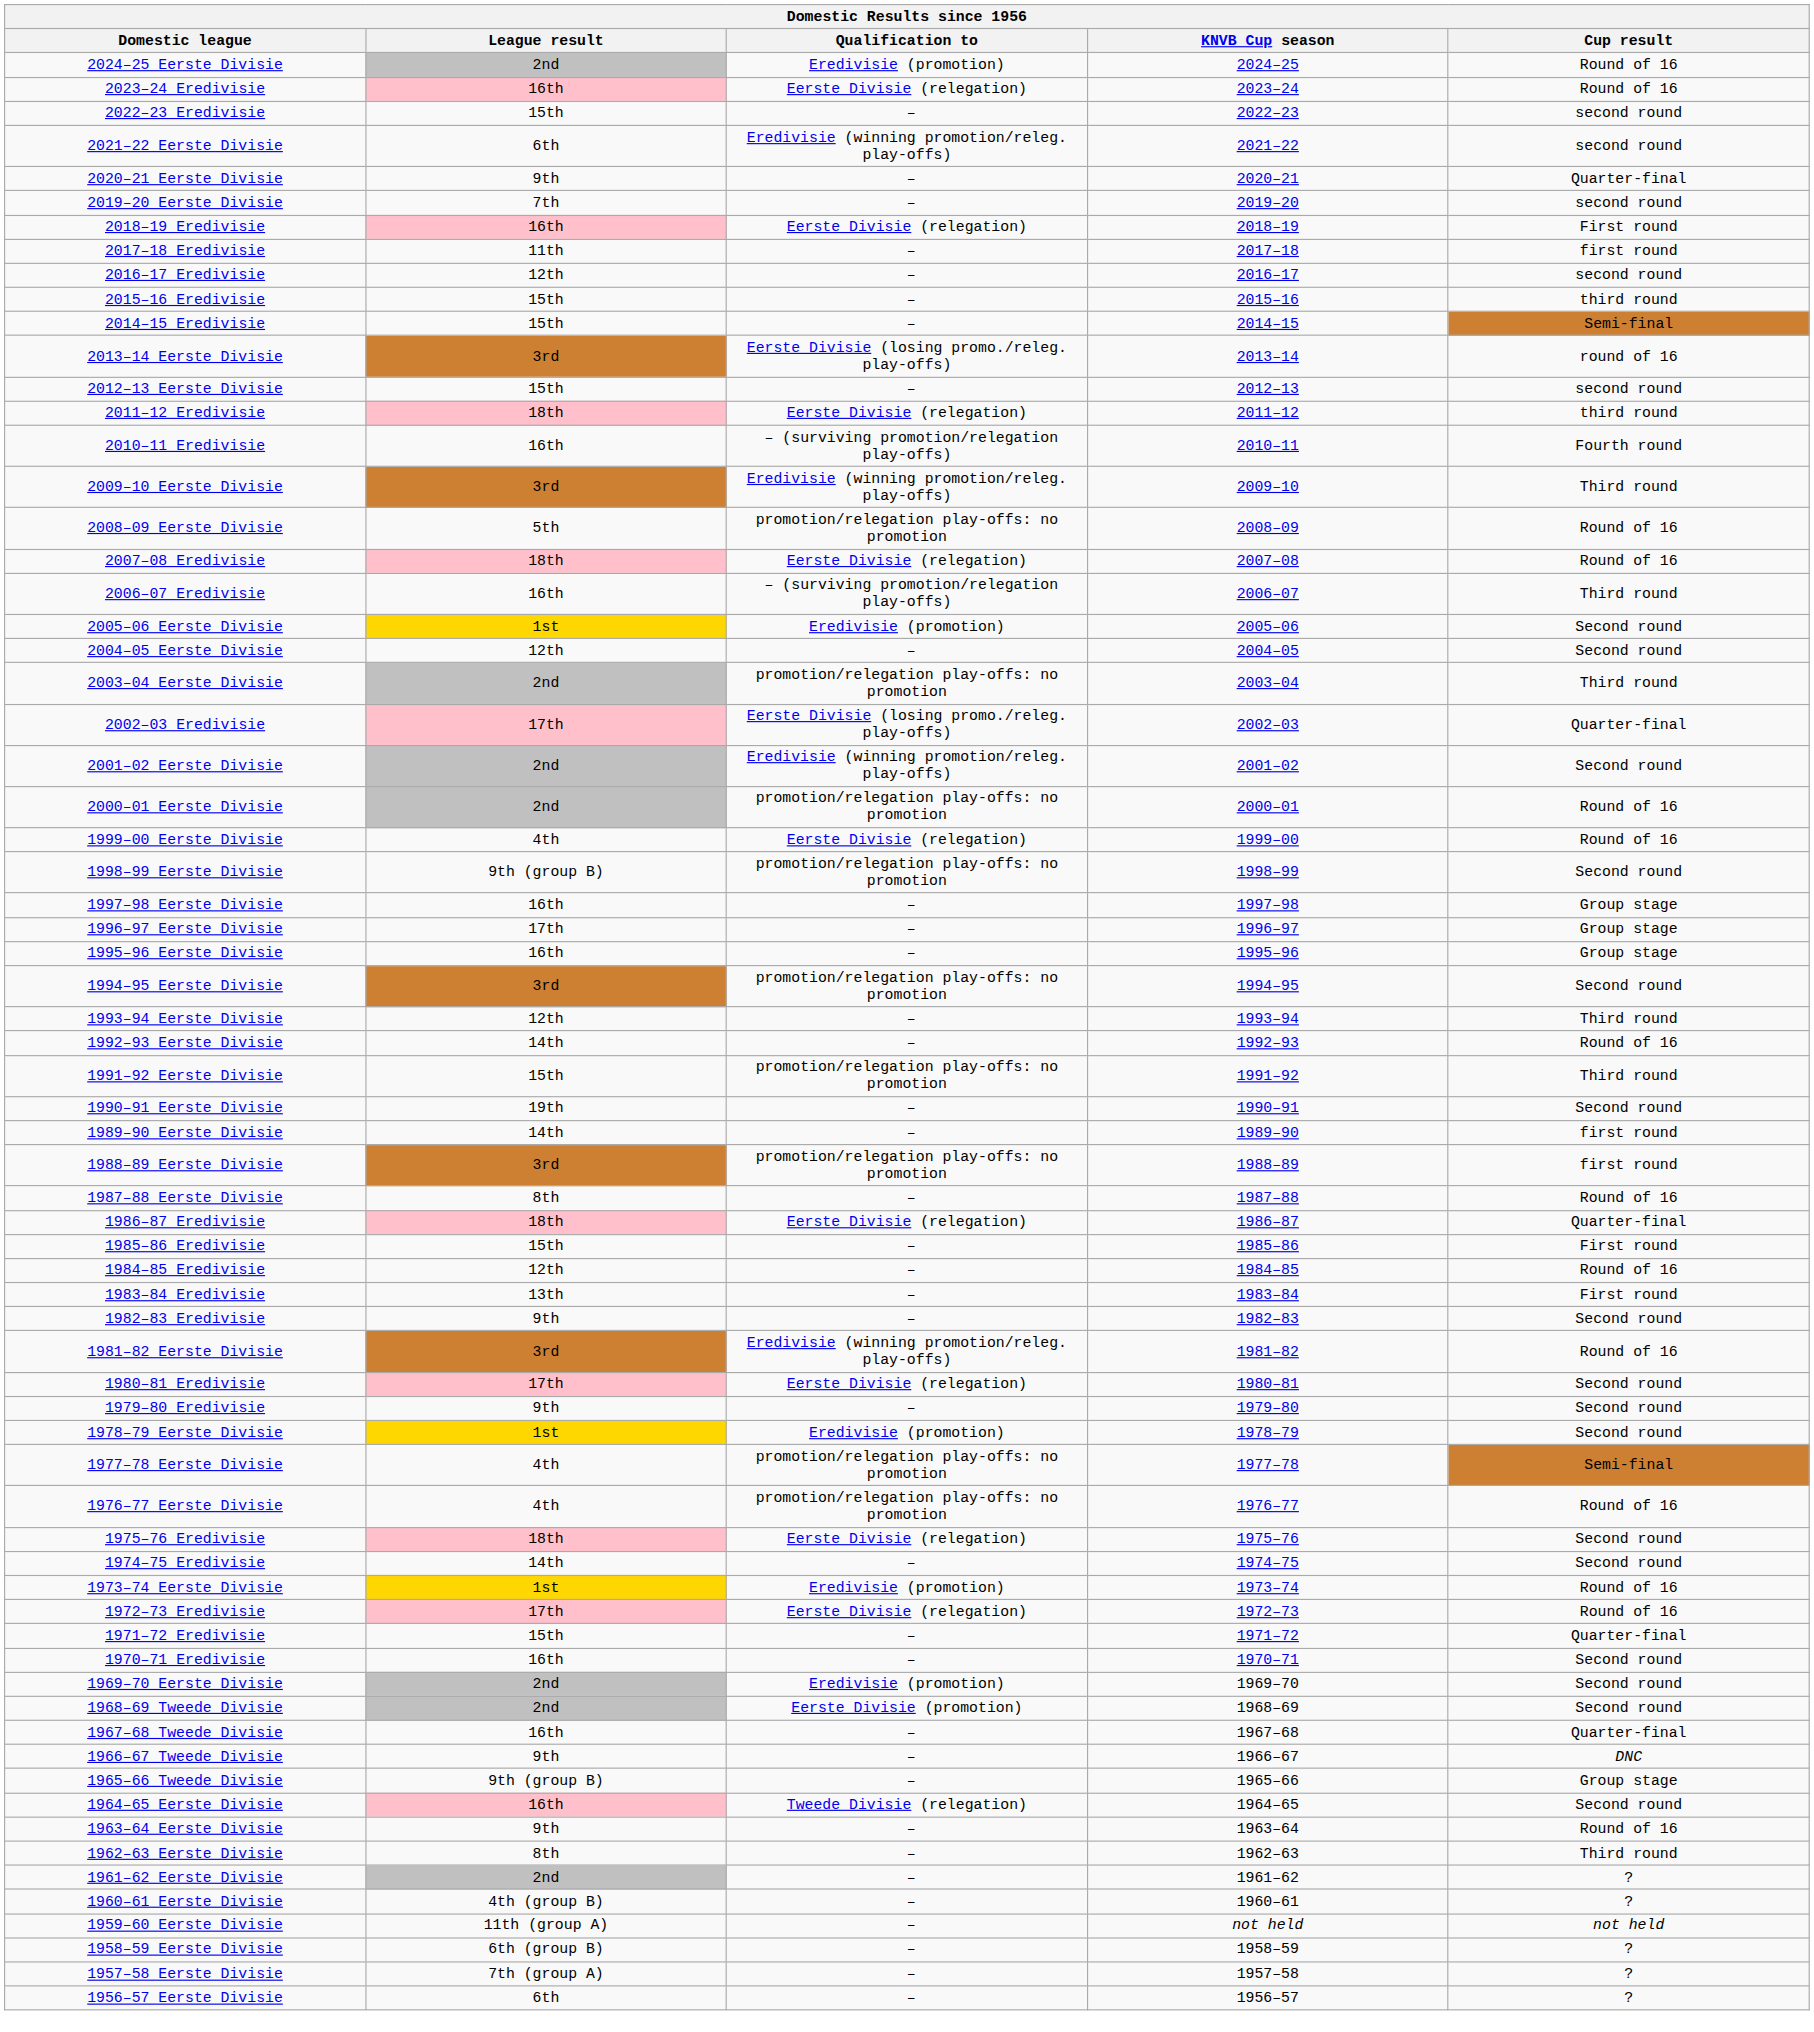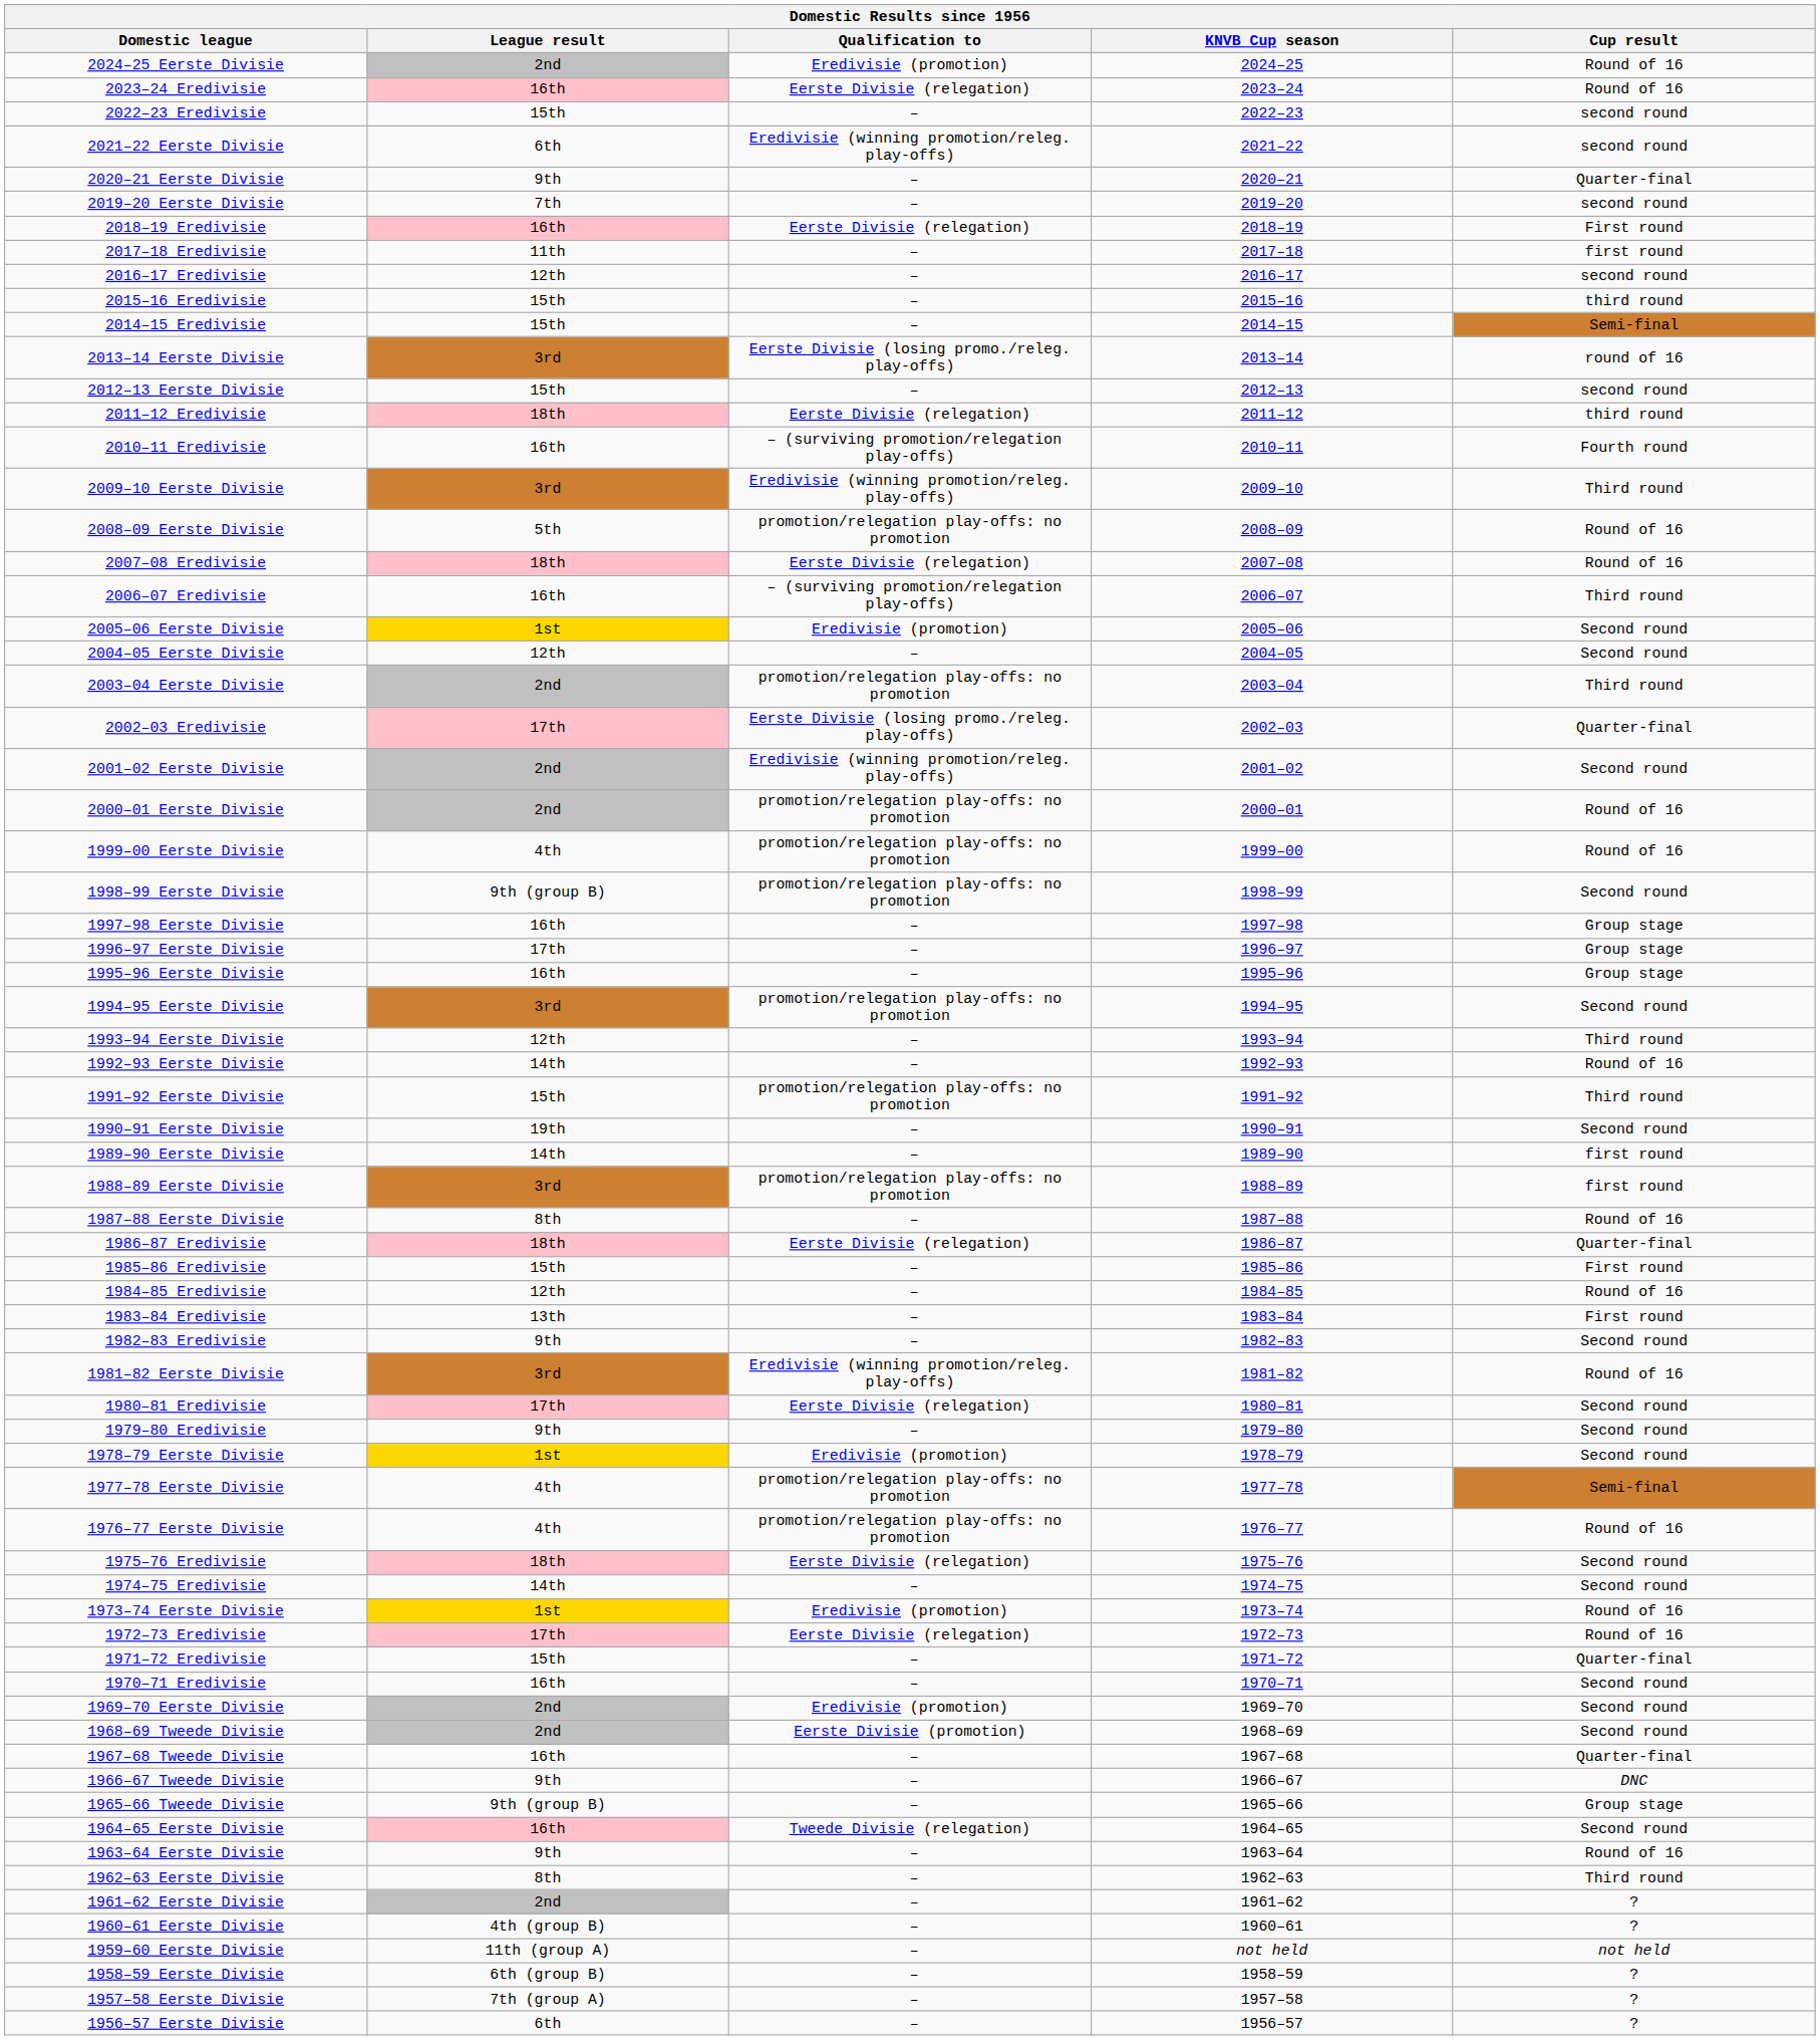1999–00 Eerste Divisie | Qualification to: Eerste Divisie (relegation) -> promotion/relegation play-offs: no promotion
